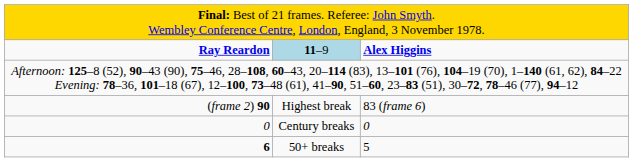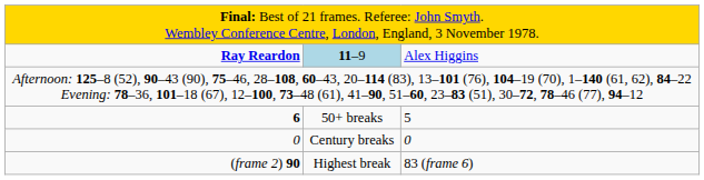Ray Reardon | column 3: bold -> normal
rows swapped: (frame 2) 90 <-> 6
